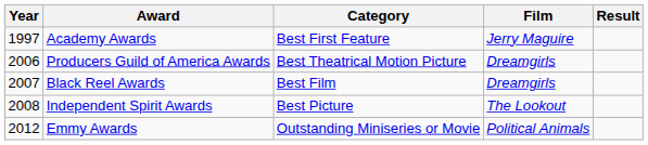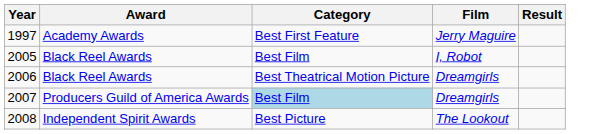+ row: 2005 | Black Reel Awards | Best Film | I, Robot
2006 | Award: Producers Guild of America Awards -> Black Reel Awards
2007 | Award: Black Reel Awards -> Producers Guild of America Awards
2007 | Category: no background -> lightblue background
- row: 2012 | Emmy Awards | Outstanding Miniseries or Movie | Political Animals
